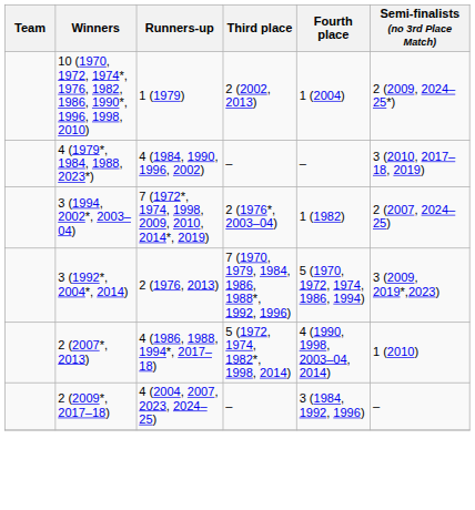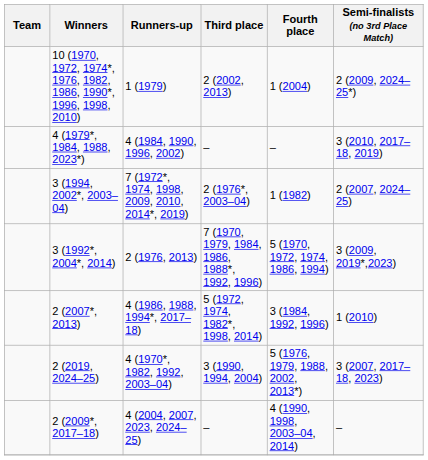2 (2007*, 2013) | Fourth place: 4 (1990, 1998, 2003–04, 2014) -> 3 (1984, 1992, 1996)
+ row: 2 (2019, 2024–25) | 4 (1970*, 1982, 1992, 2003–04) | 3 (1990, 1994, 2004) | 5 (1976, 1979, 1988, 2002, 2013*) | 3 (2007, 2017–18, 2023)
2 (2009*, 2017–18) | Fourth place: 3 (1984, 1992, 1996) -> 4 (1990, 1998, 2003–04, 2014)
